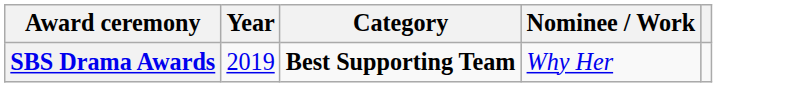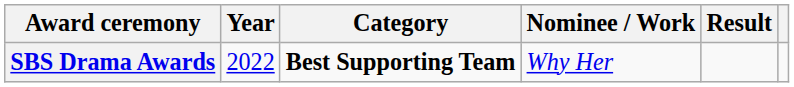+ column: Result
SBS Drama Awards | Year: 2019 -> 2022
